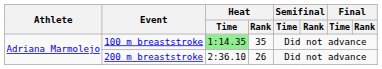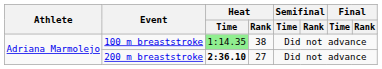100 m breaststroke | Heat / Rank: 35 -> 38
200 m breaststroke | Heat / Time: normal -> bold
200 m breaststroke | Heat / Rank: 26 -> 27
